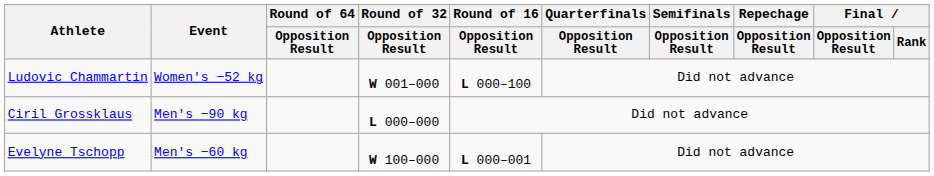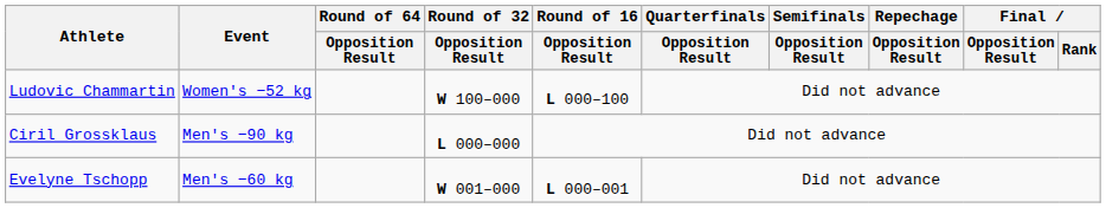Ludovic Chammartin | Round of 32 / Opposition Result: W 001–000 -> W 100–000
Evelyne Tschopp | Round of 32 / Opposition Result: W 100–000 -> W 001–000
